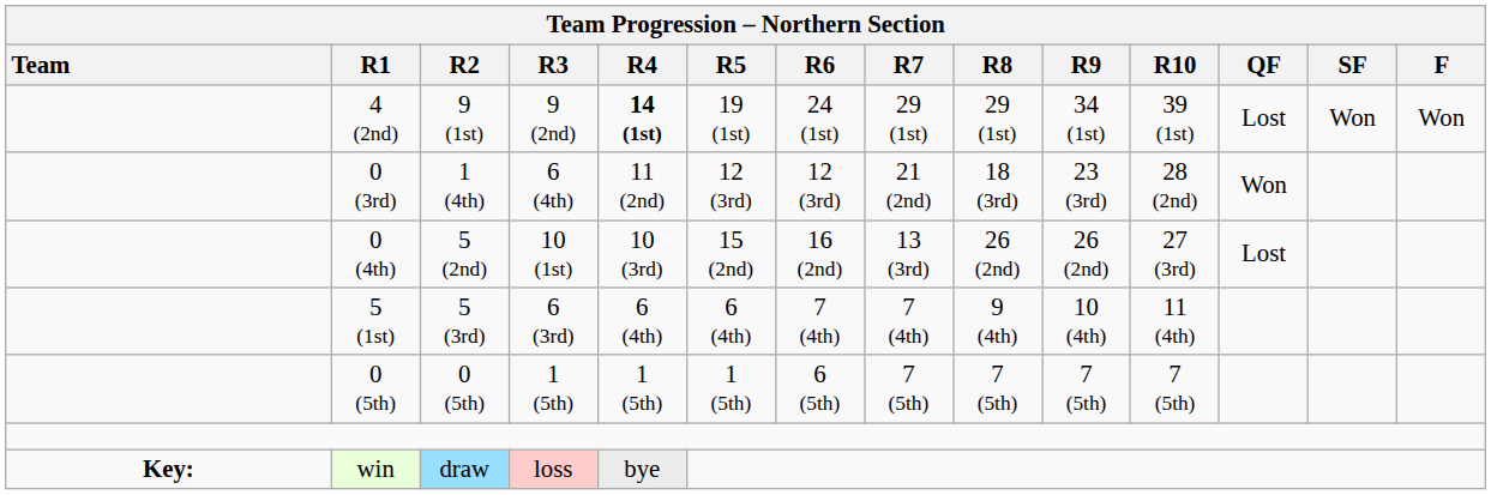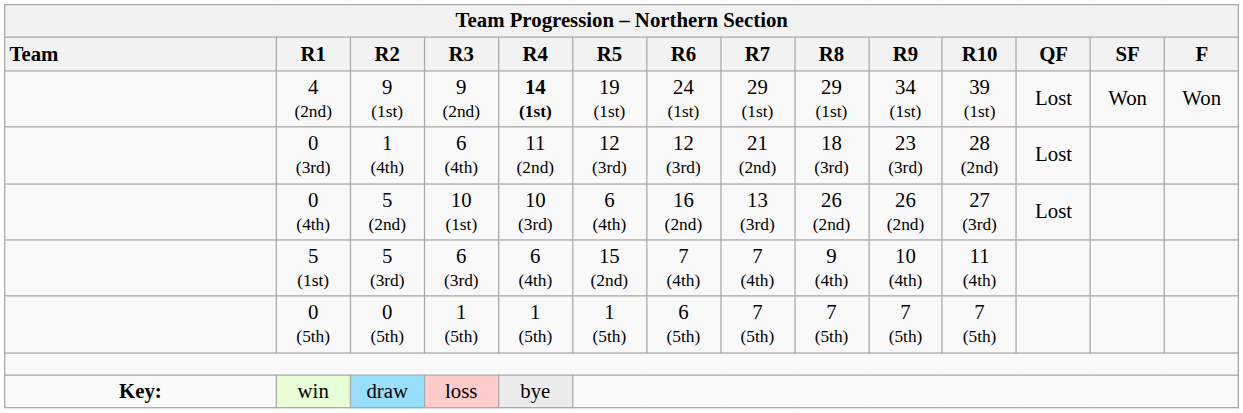0 (3rd) | Team Progression – Northern Section / QF: Won -> Lost
0 (4th) | Team Progression – Northern Section / R5: 15 (2nd) -> 6 (4th)
5 (1st) | Team Progression – Northern Section / R5: 6 (4th) -> 15 (2nd)
